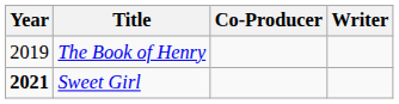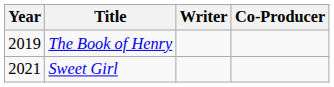columns swapped: Writer <-> Co-Producer
Sweet Girl | Year: bold -> normal
